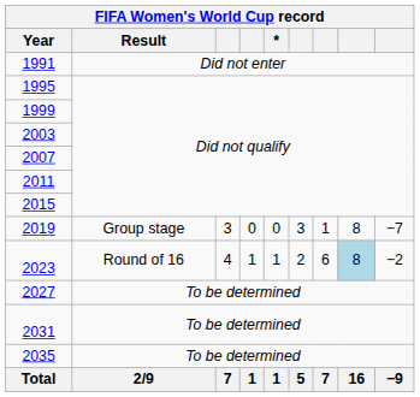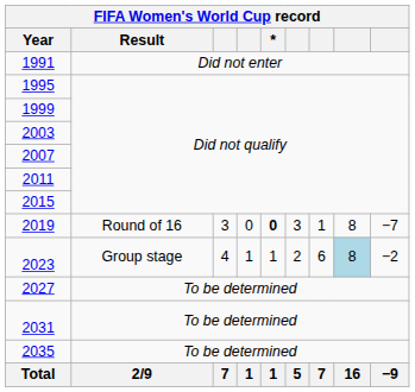2019 | Result: Group stage -> Round of 16
2019 | *: normal -> bold
2023 | Result: Round of 16 -> Group stage
